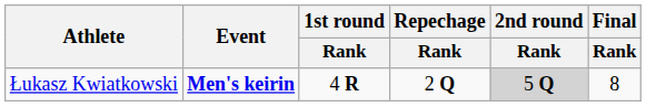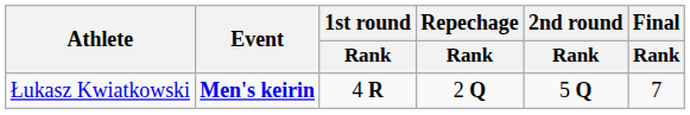Łukasz Kwiatkowski | 2nd round / Rank: lightgrey background -> no background
Łukasz Kwiatkowski | Final / Rank: 8 -> 7
